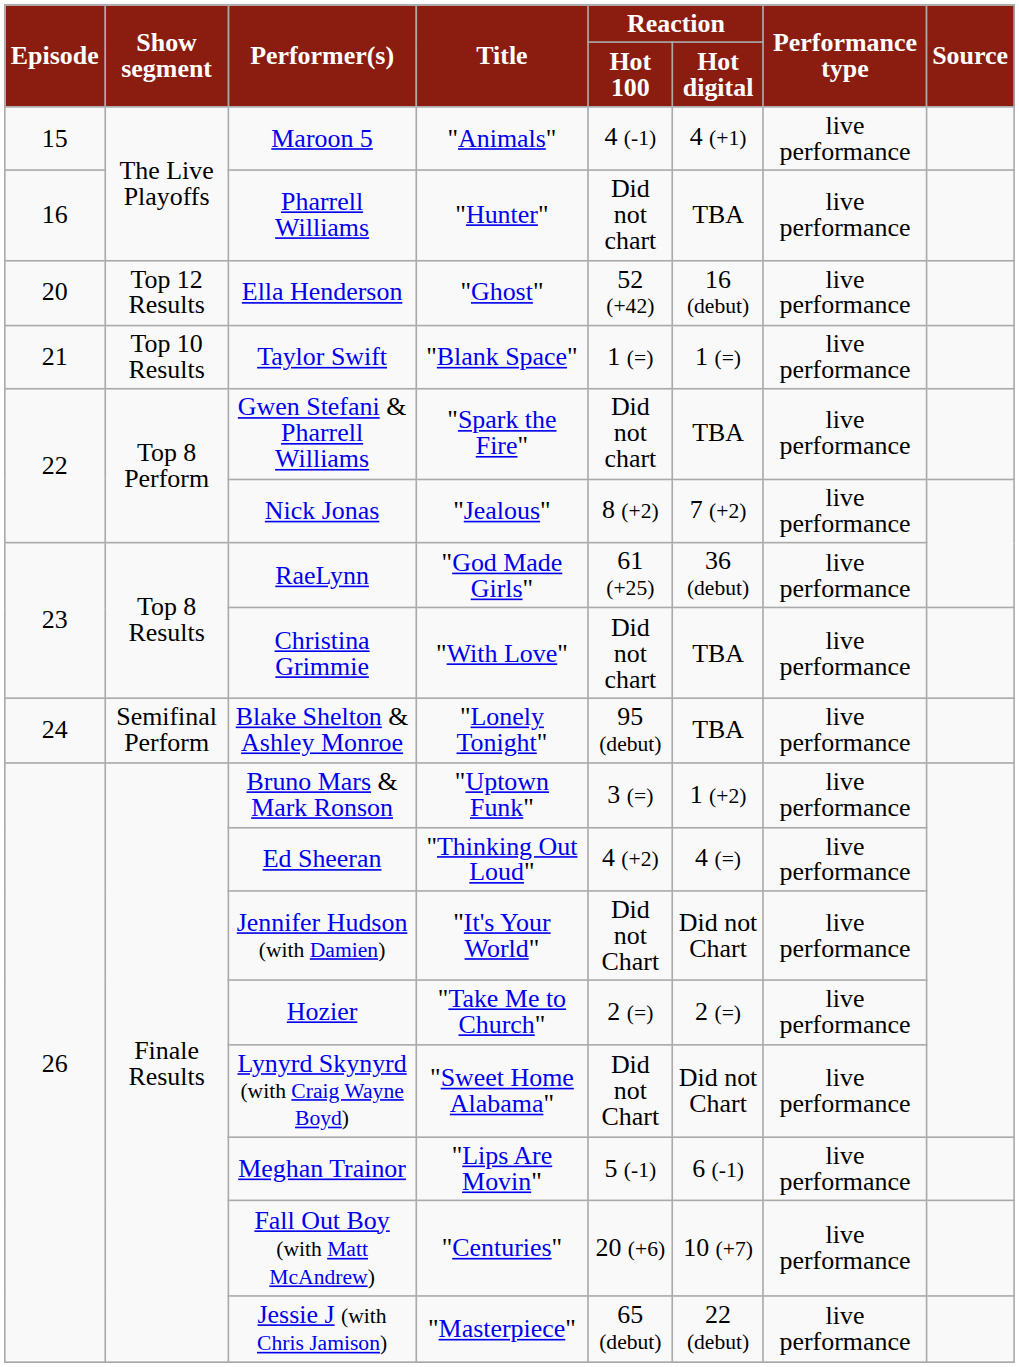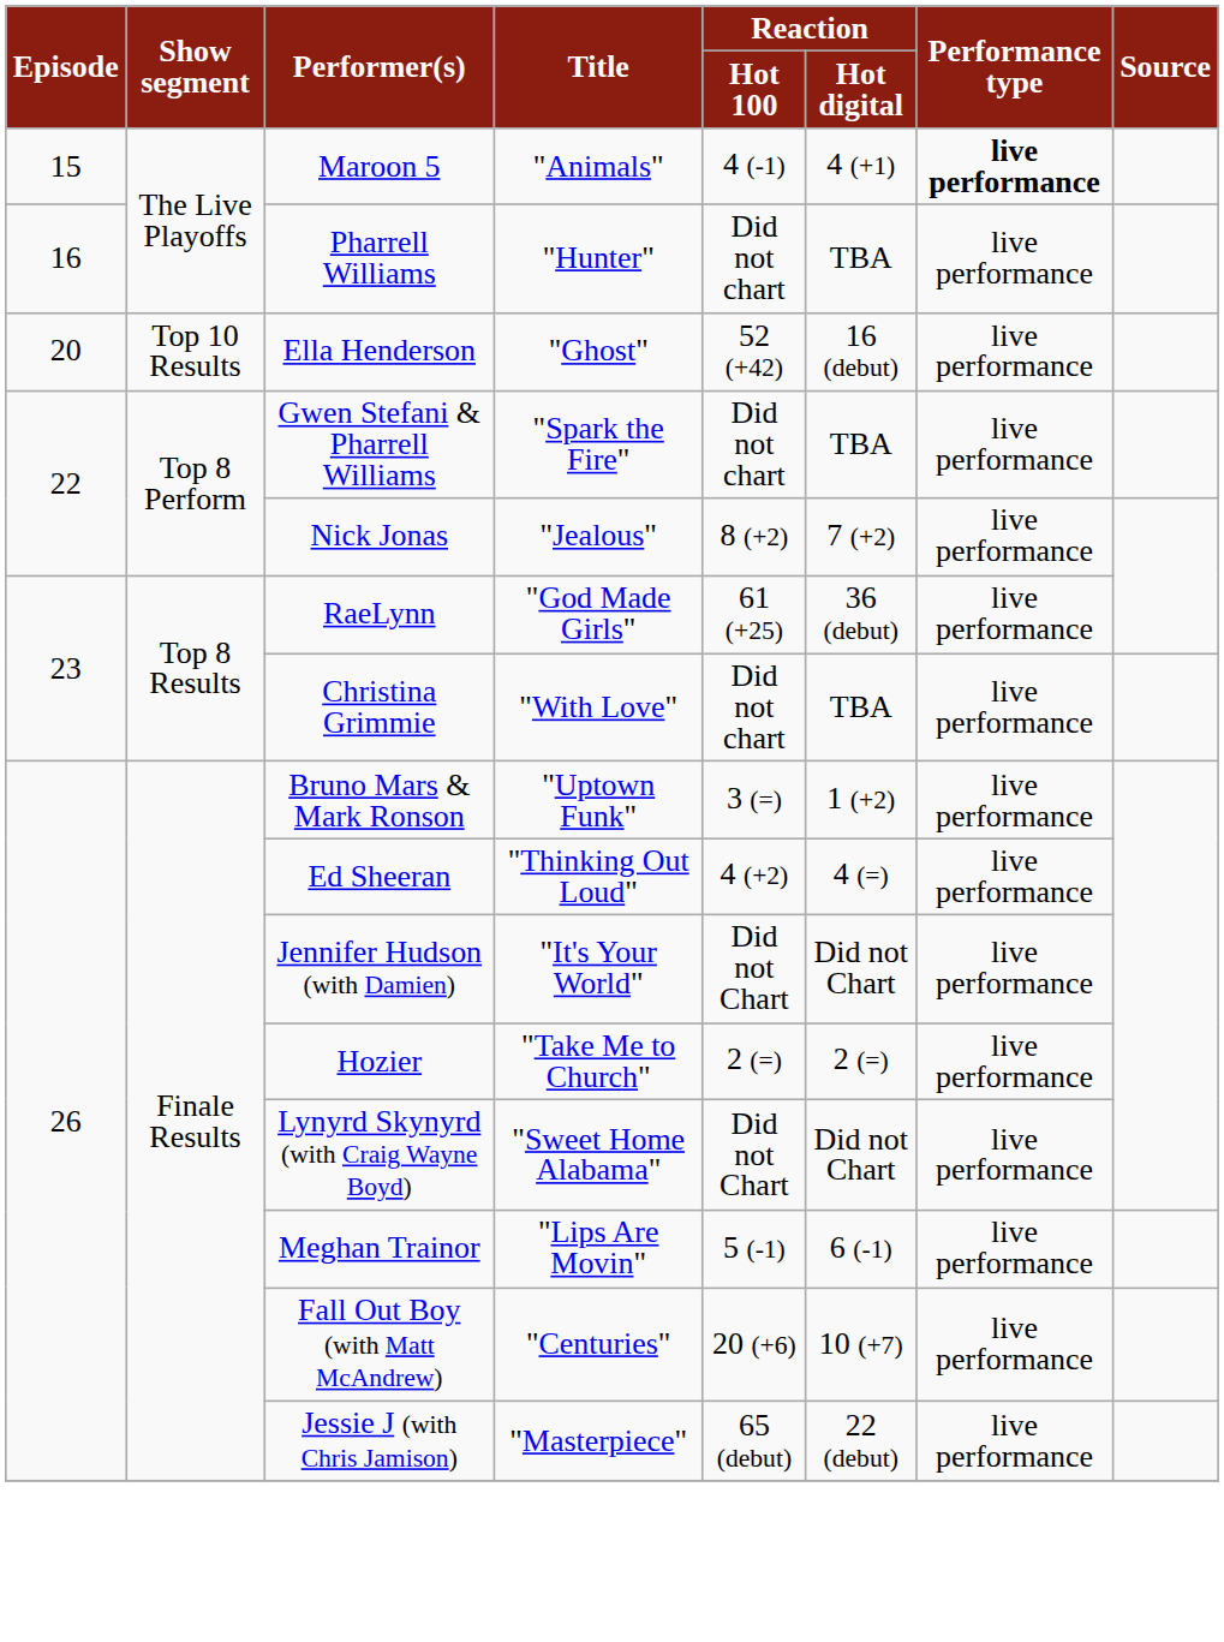Maroon 5 | Performance type: normal -> bold
Ella Henderson | Show segment: Top 12 Results -> Top 10 Results
- row: 21 | Top 10 Results | Taylor Swift | "Blank Space" | 1 (=) | 1 (=) | live performance
- row: 24 | Semifinal Perform | Blake Shelton & Ashley Monroe | "Lonely Tonight" | 95 (debut) | TBA | live performance
